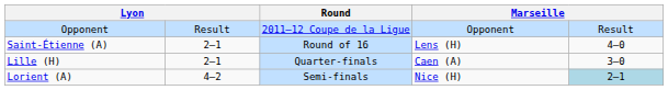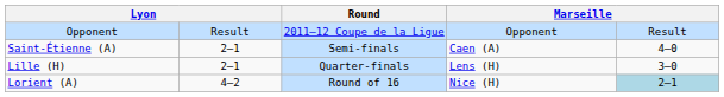Saint-Étienne (A) | Round: Round of 16 -> Semi-finals
Saint-Étienne (A) | column 4: Lens (H) -> Caen (A)
Lille (H) | column 4: Caen (A) -> Lens (H)
Lorient (A) | Round: Semi-finals -> Round of 16
